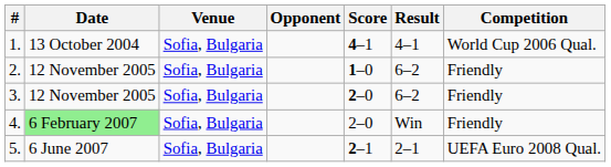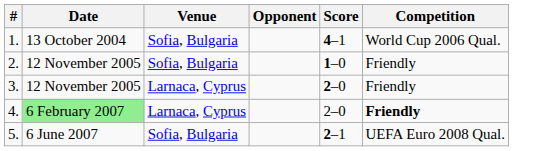- column: Result | 4–1 | 6–2 | 6–2 | Win | 2–1
3. | Venue: Sofia, Bulgaria -> Larnaca, Cyprus
4. | Venue: Sofia, Bulgaria -> Larnaca, Cyprus
4. | Competition: normal -> bold
